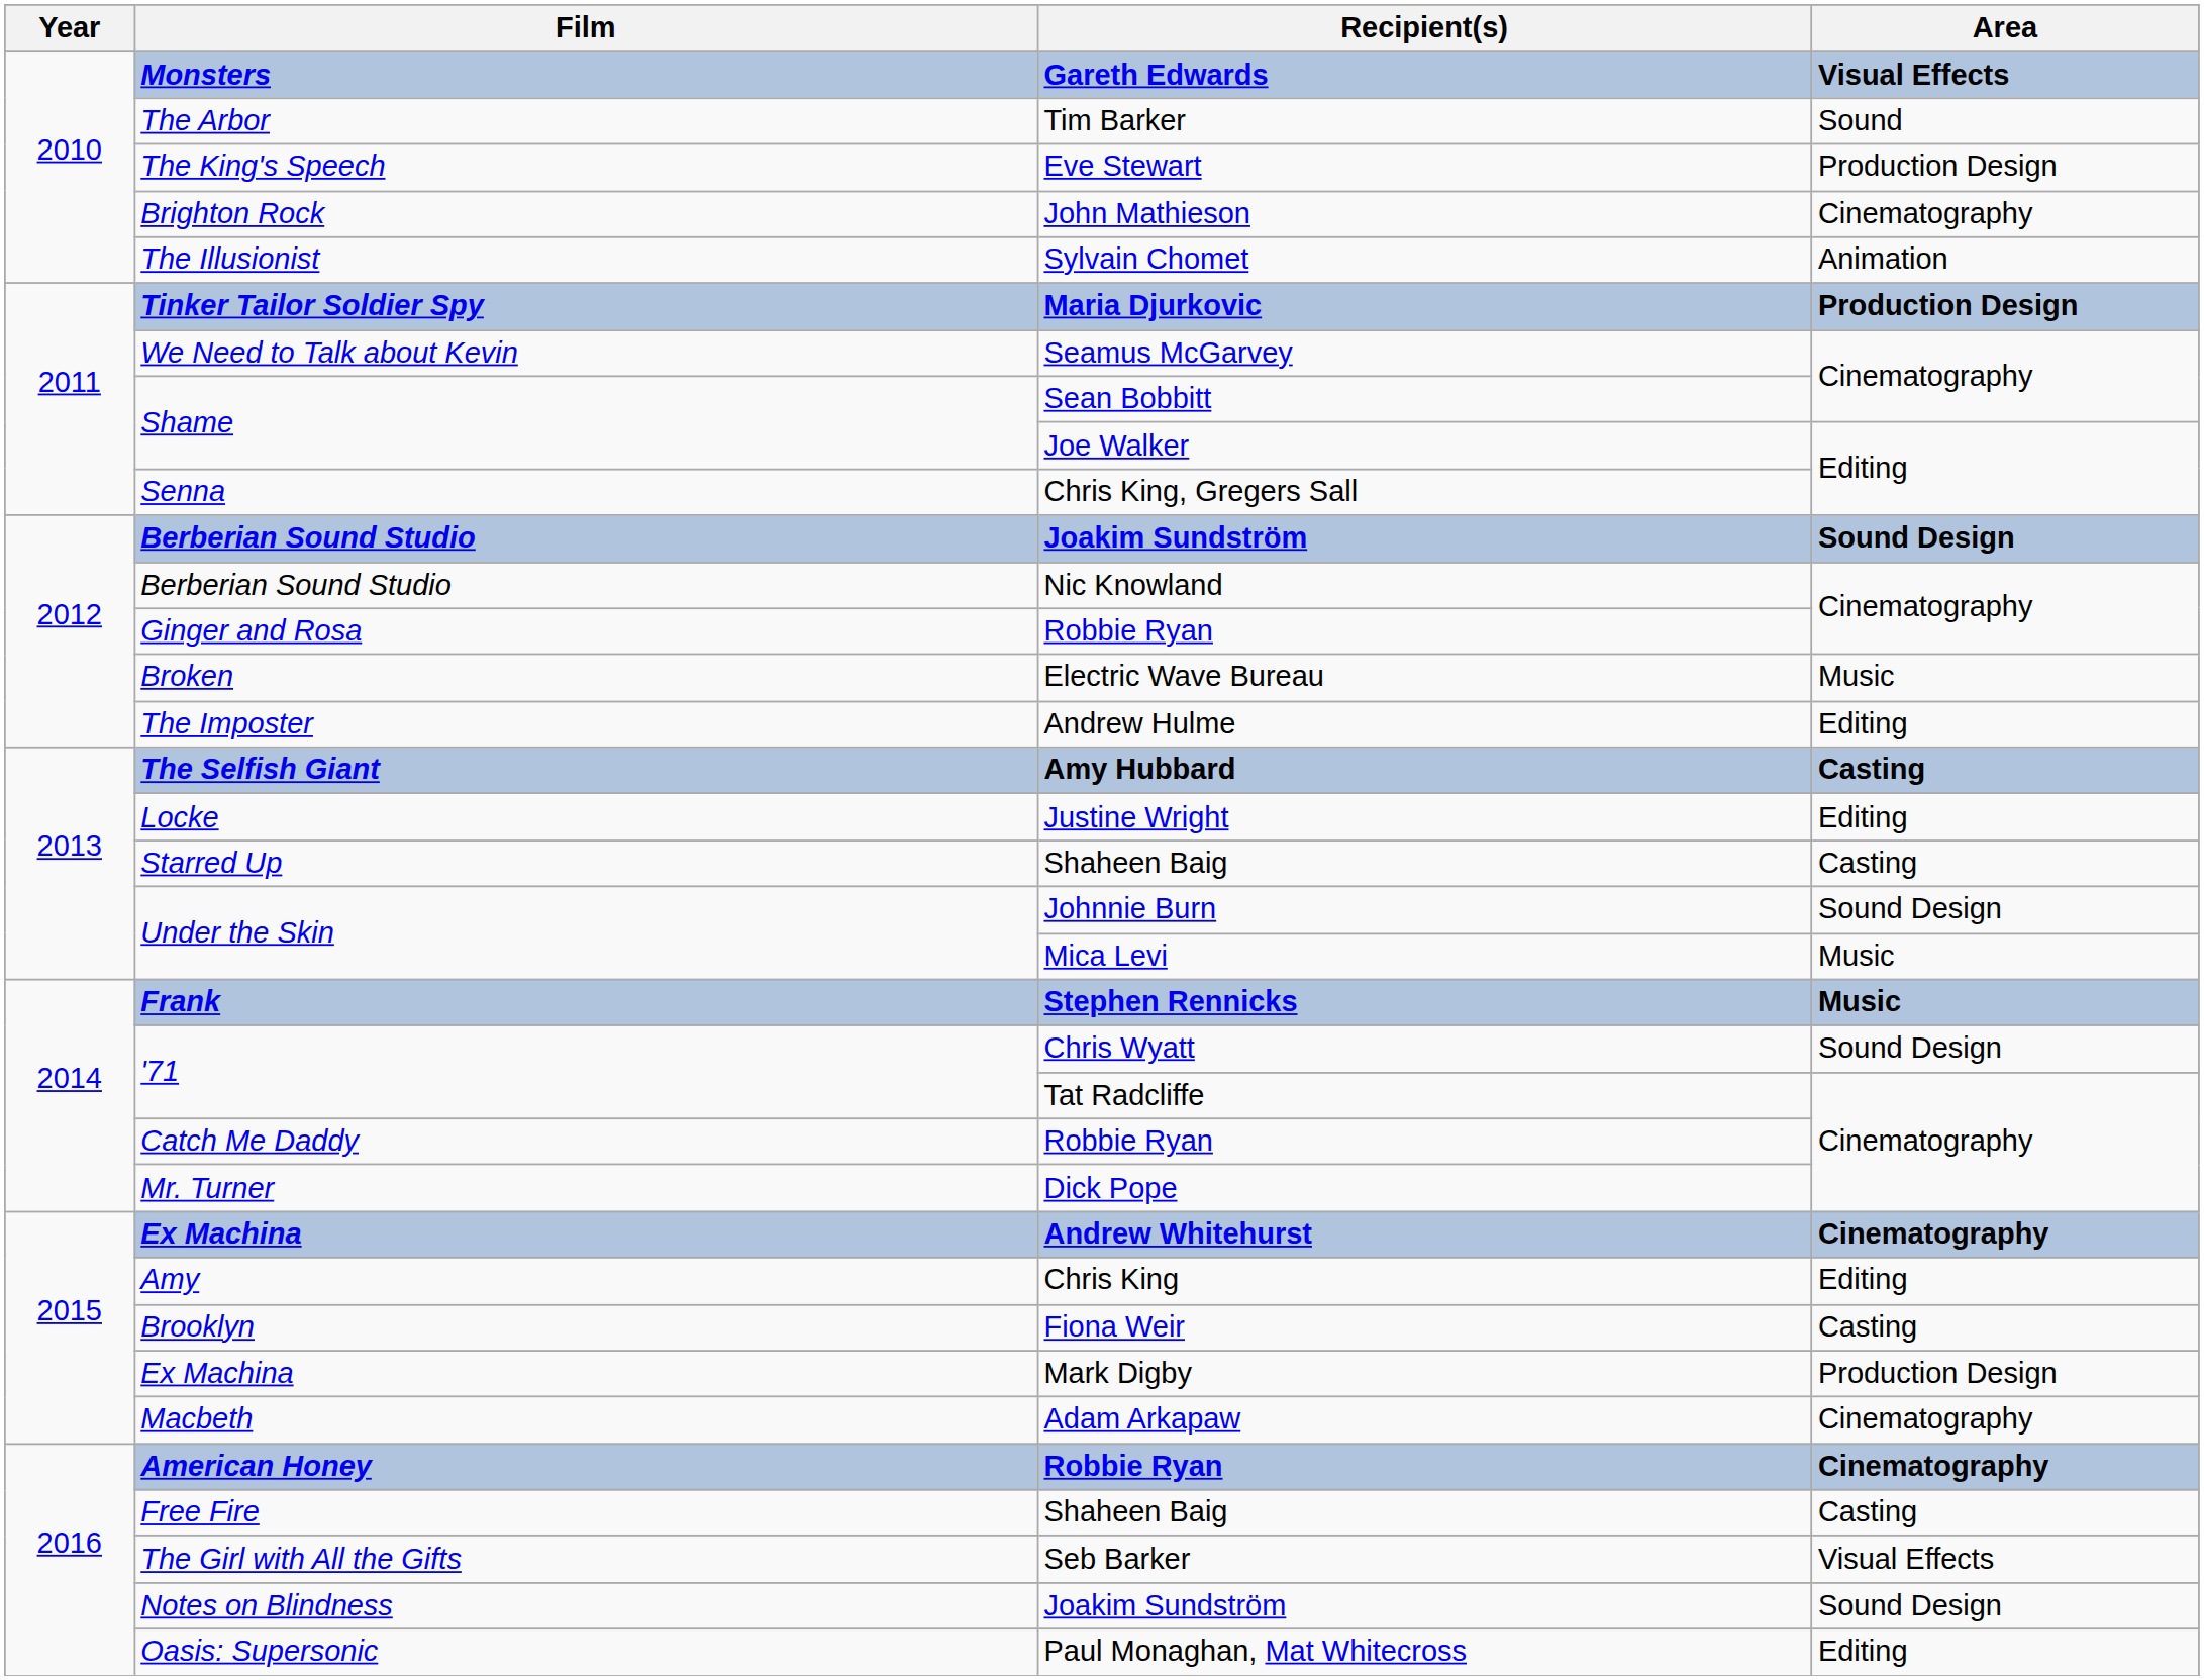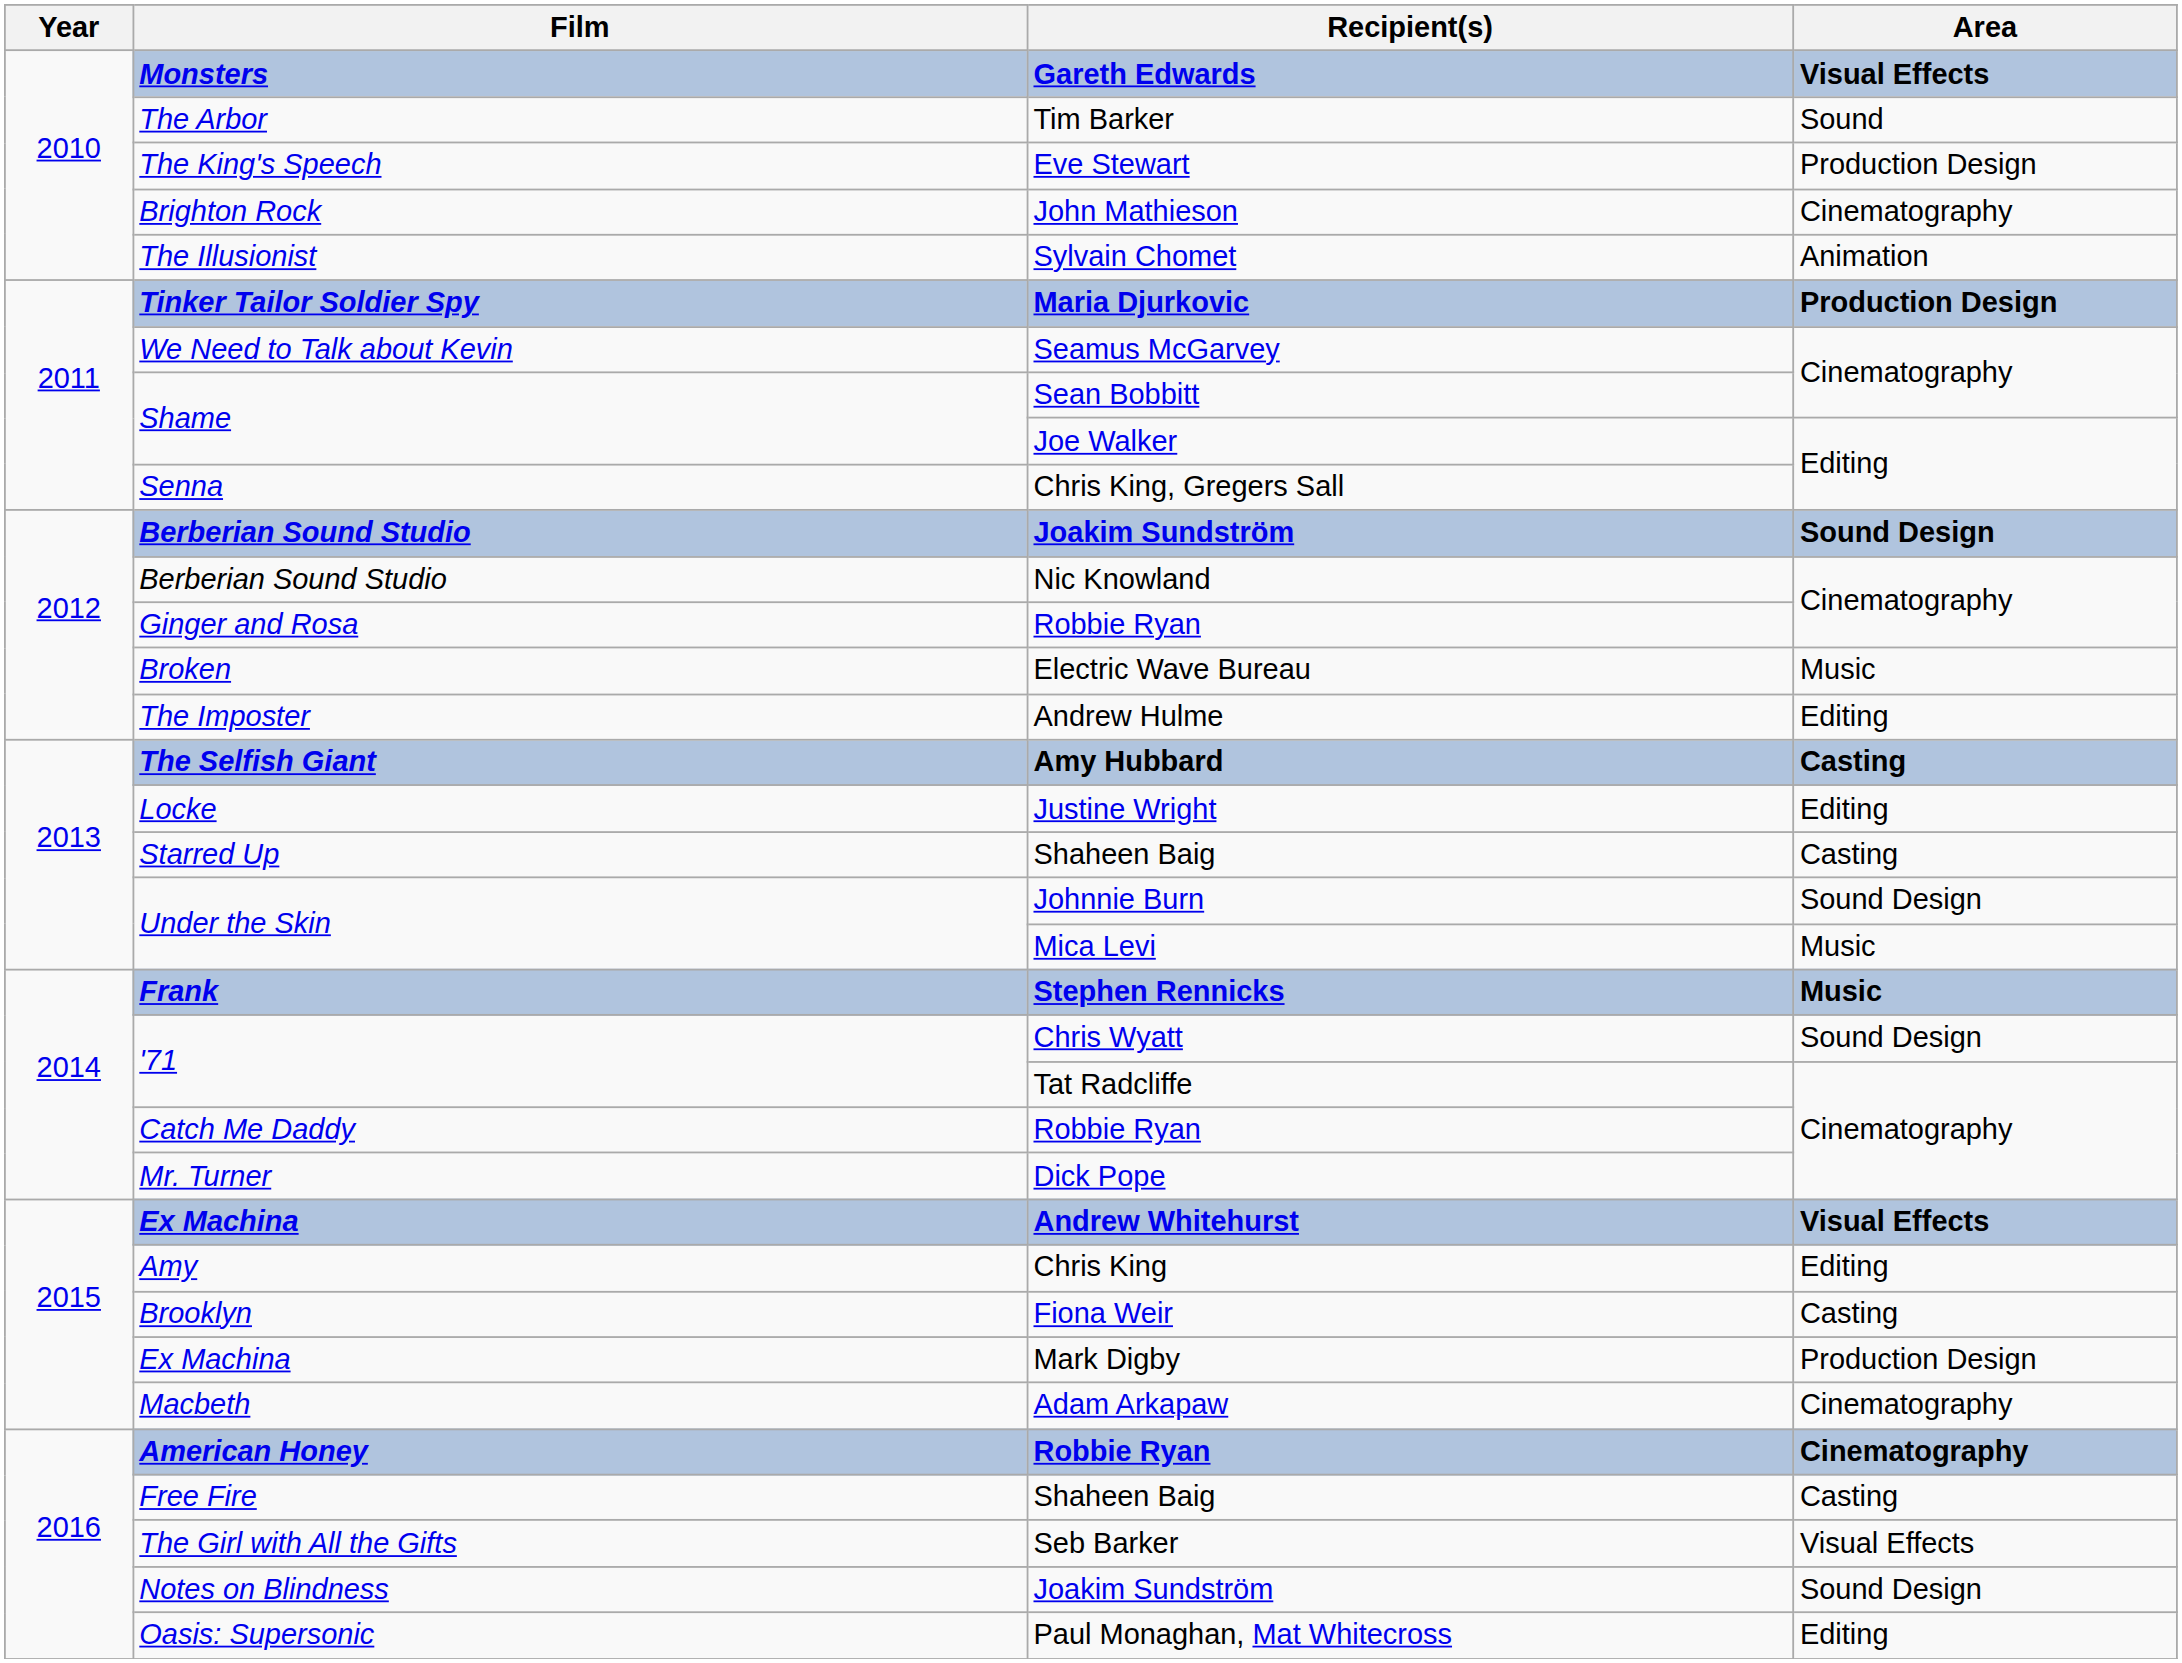Andrew Whitehurst | Area: Cinematography -> Visual Effects
